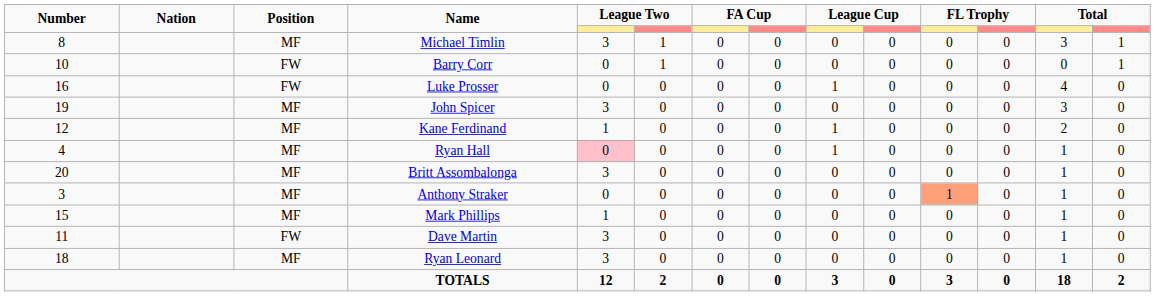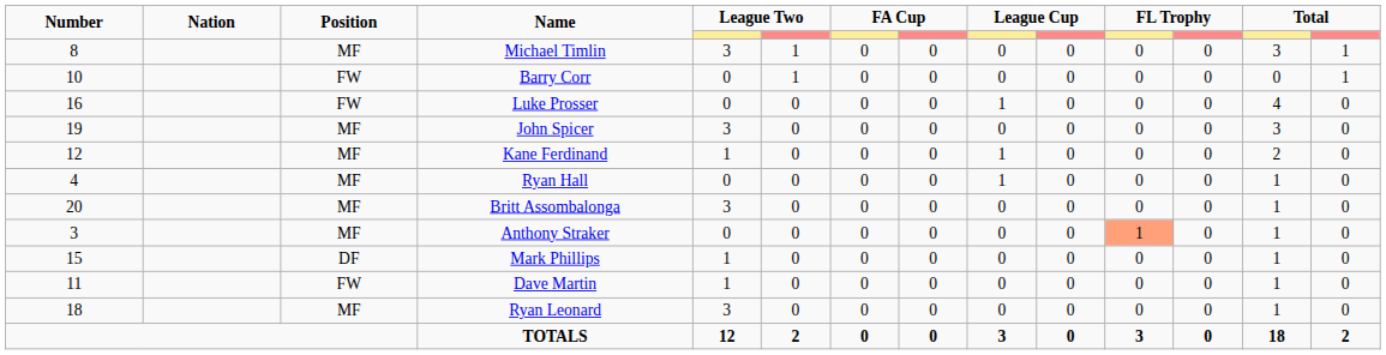Ryan Hall | column 5: pink background -> no background
Mark Phillips | Position: MF -> DF
Dave Martin | column 5: 3 -> 1
